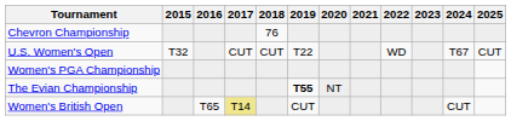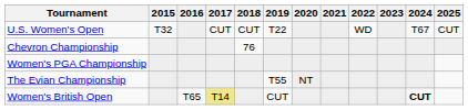rows swapped: Chevron Championship <-> U.S. Women's Open
The Evian Championship | 2019: bold -> normal
Women's British Open | 2024: normal -> bold
